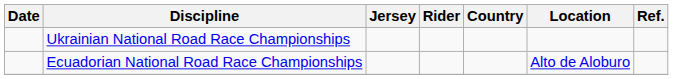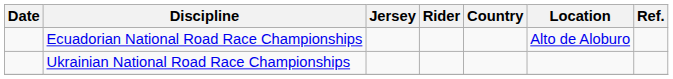rows swapped: Ecuadorian National Road Race Championships <-> Ukrainian National Road Race Championships
